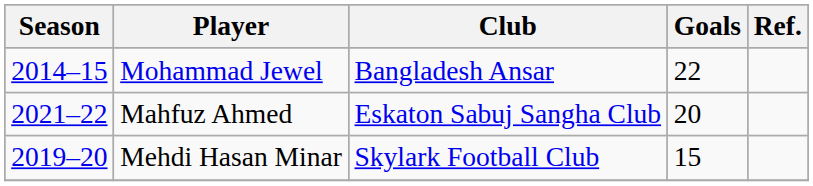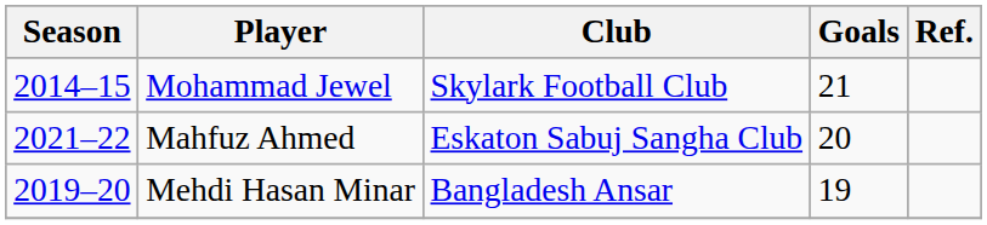Mohammad Jewel | Club: Bangladesh Ansar -> Skylark Football Club
Mohammad Jewel | Goals: 22 -> 21
Mehdi Hasan Minar | Club: Skylark Football Club -> Bangladesh Ansar
Mehdi Hasan Minar | Goals: 15 -> 19
